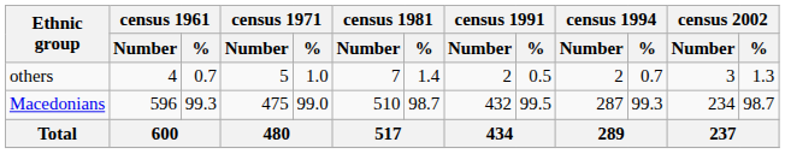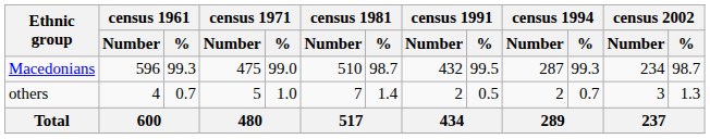rows swapped: Macedonians <-> others
